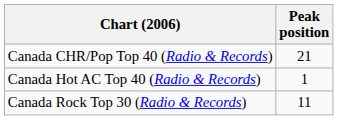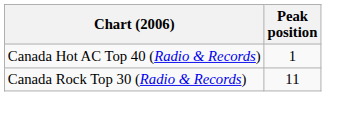- row: Canada CHR/Pop Top 40 (Radio & Records) | 21
